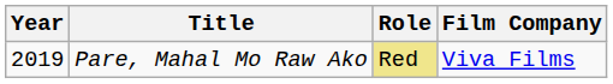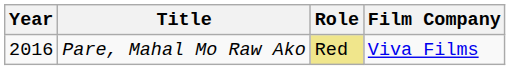Pare, Mahal Mo Raw Ako | Year: 2019 -> 2016
